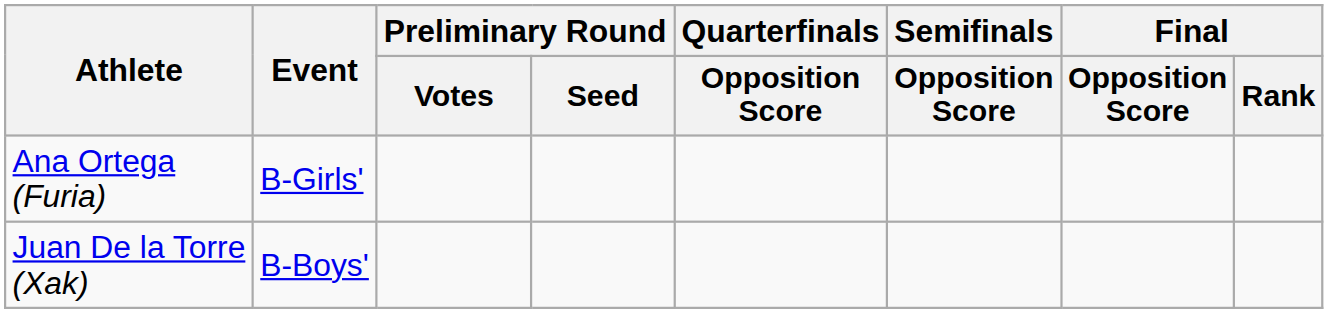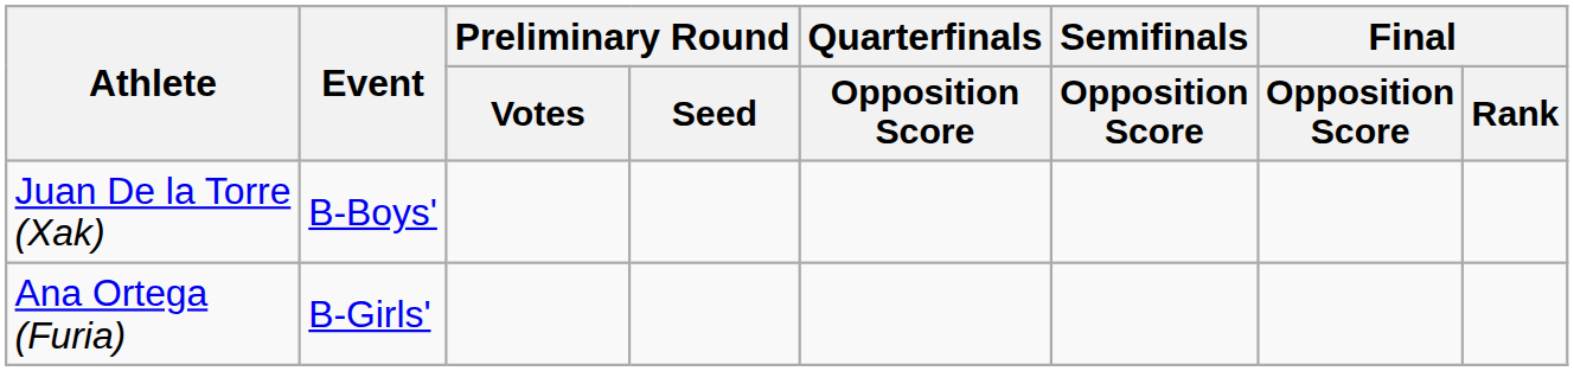rows swapped: Juan De la Torre (Xak) <-> Ana Ortega (Furia)
